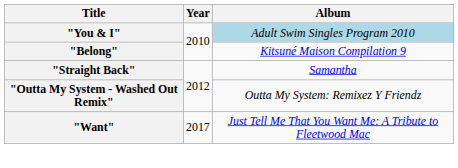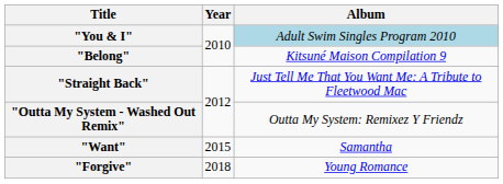"Straight Back" | Album: Samantha -> Just Tell Me That You Want Me: A Tribute to Fleetwood Mac
"Want" | Year: 2017 -> 2015
"Want" | Album: Just Tell Me That You Want Me: A Tribute to Fleetwood Mac -> Samantha
+ row: "Forgive" | 2018 | Young Romance
